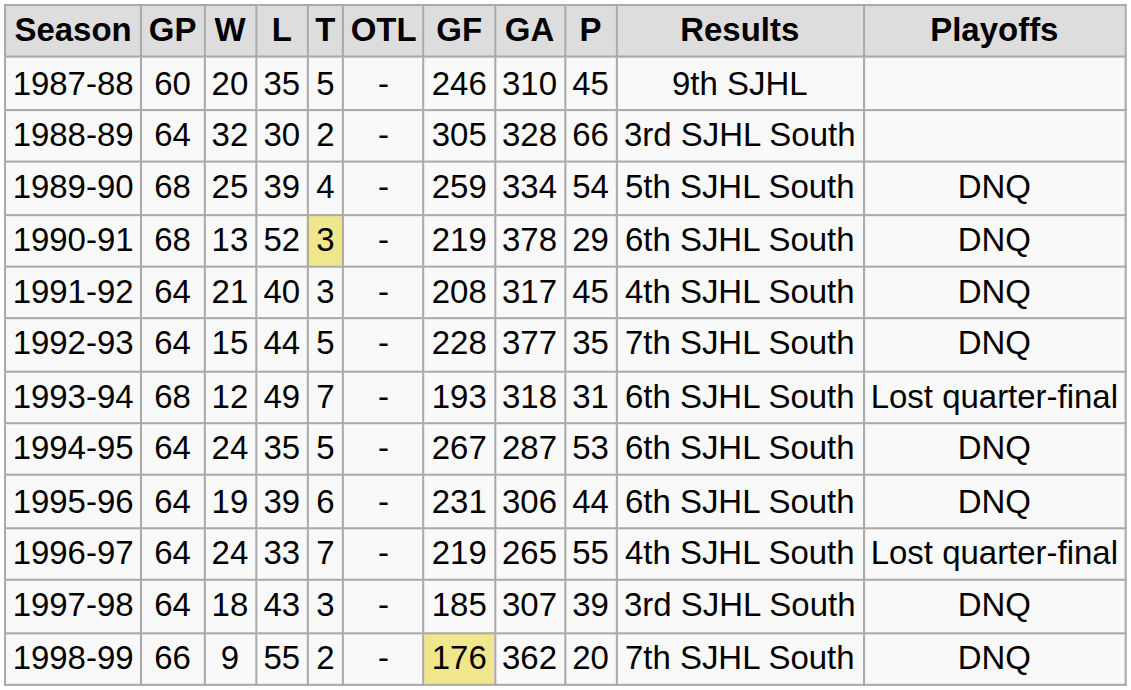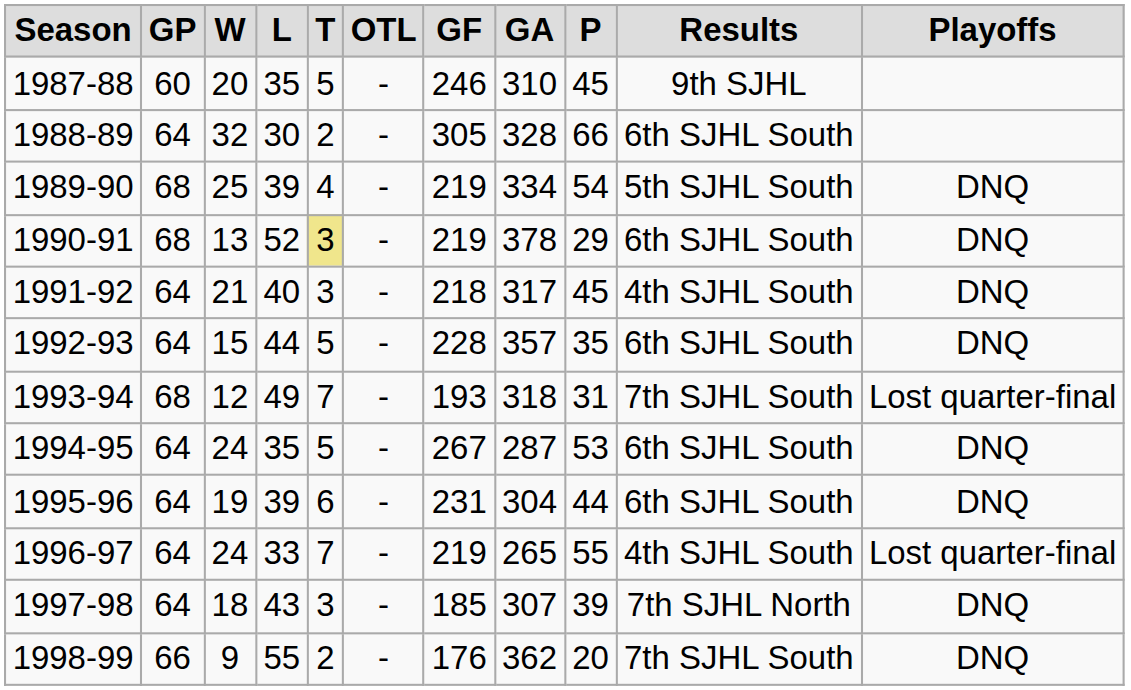1988-89 | Results: 3rd SJHL South -> 6th SJHL South
1989-90 | GF: 259 -> 219
1991-92 | GF: 208 -> 218
1992-93 | GA: 377 -> 357
1992-93 | Results: 7th SJHL South -> 6th SJHL South
1993-94 | Results: 6th SJHL South -> 7th SJHL South
1995-96 | GA: 306 -> 304
1997-98 | Results: 3rd SJHL South -> 7th SJHL North
1998-99 | GF: khaki background -> no background
